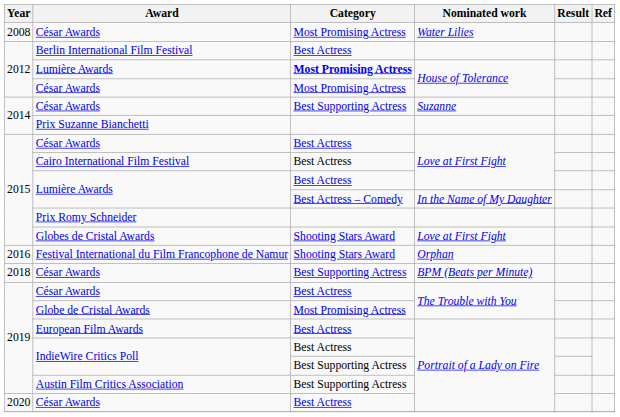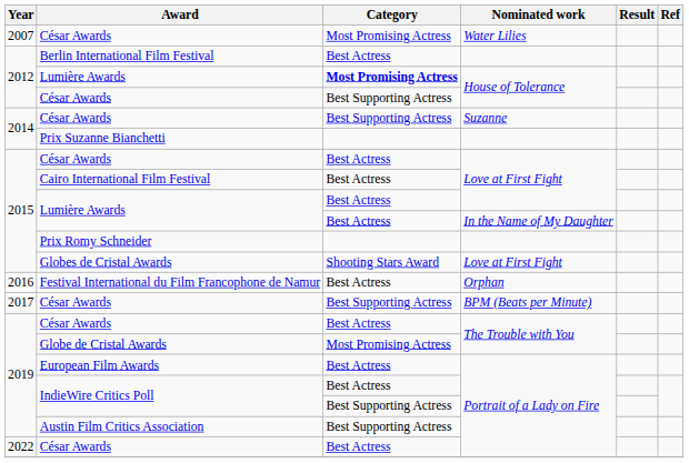César Awards / Water Lilies | Year: 2008 -> 2007
César Awards / House of Tolerance | Category: Most Promising Actress -> Best Supporting Actress
Lumière Awards / In the Name of My Daughter | Category: Best Actress – Comedy -> Best Actress
Festival International du Film Francophone de Namur | Category: Shooting Stars Award -> Best Actress
César Awards / BPM (Beats per Minute) | Year: 2018 -> 2017
César Awards / Portrait of a Lady on Fire | Year: 2020 -> 2022
